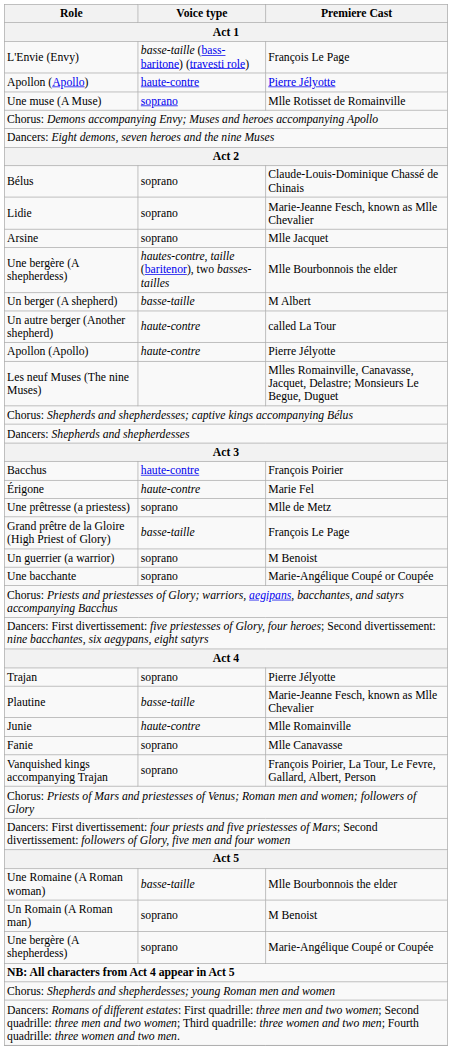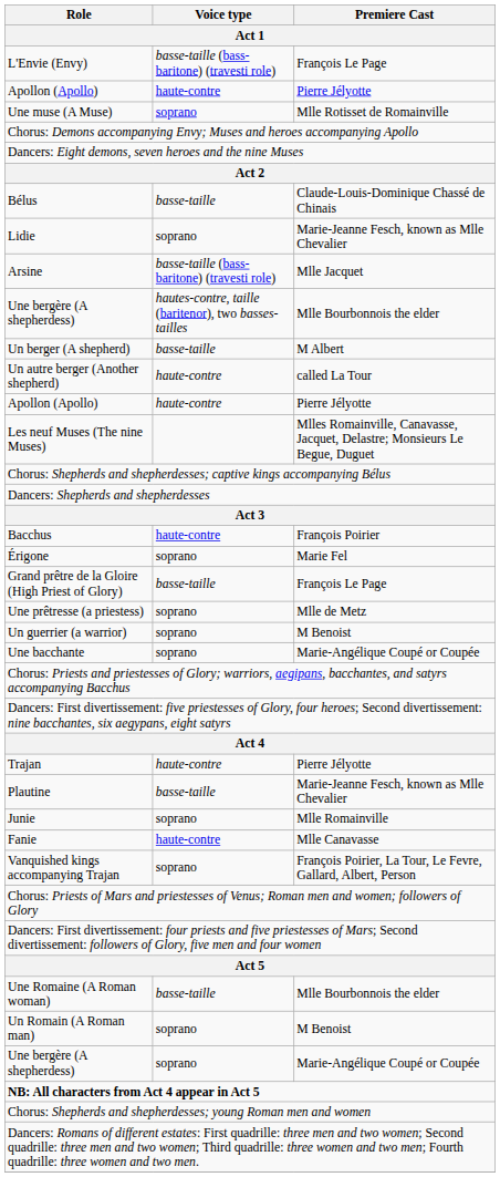Bélus | Voice type: soprano -> basse-taille
Arsine | Voice type: soprano -> basse-taille (bass-baritone) (travesti role)
Érigone | Voice type: haute-contre -> soprano
rows swapped: Grand prêtre de la Gloire (High Priest of Glory) <-> Une prêtresse (a priestess)
Trajan | Voice type: soprano -> haute-contre
Junie | Voice type: haute-contre -> soprano
Fanie | Voice type: soprano -> haute-contre
